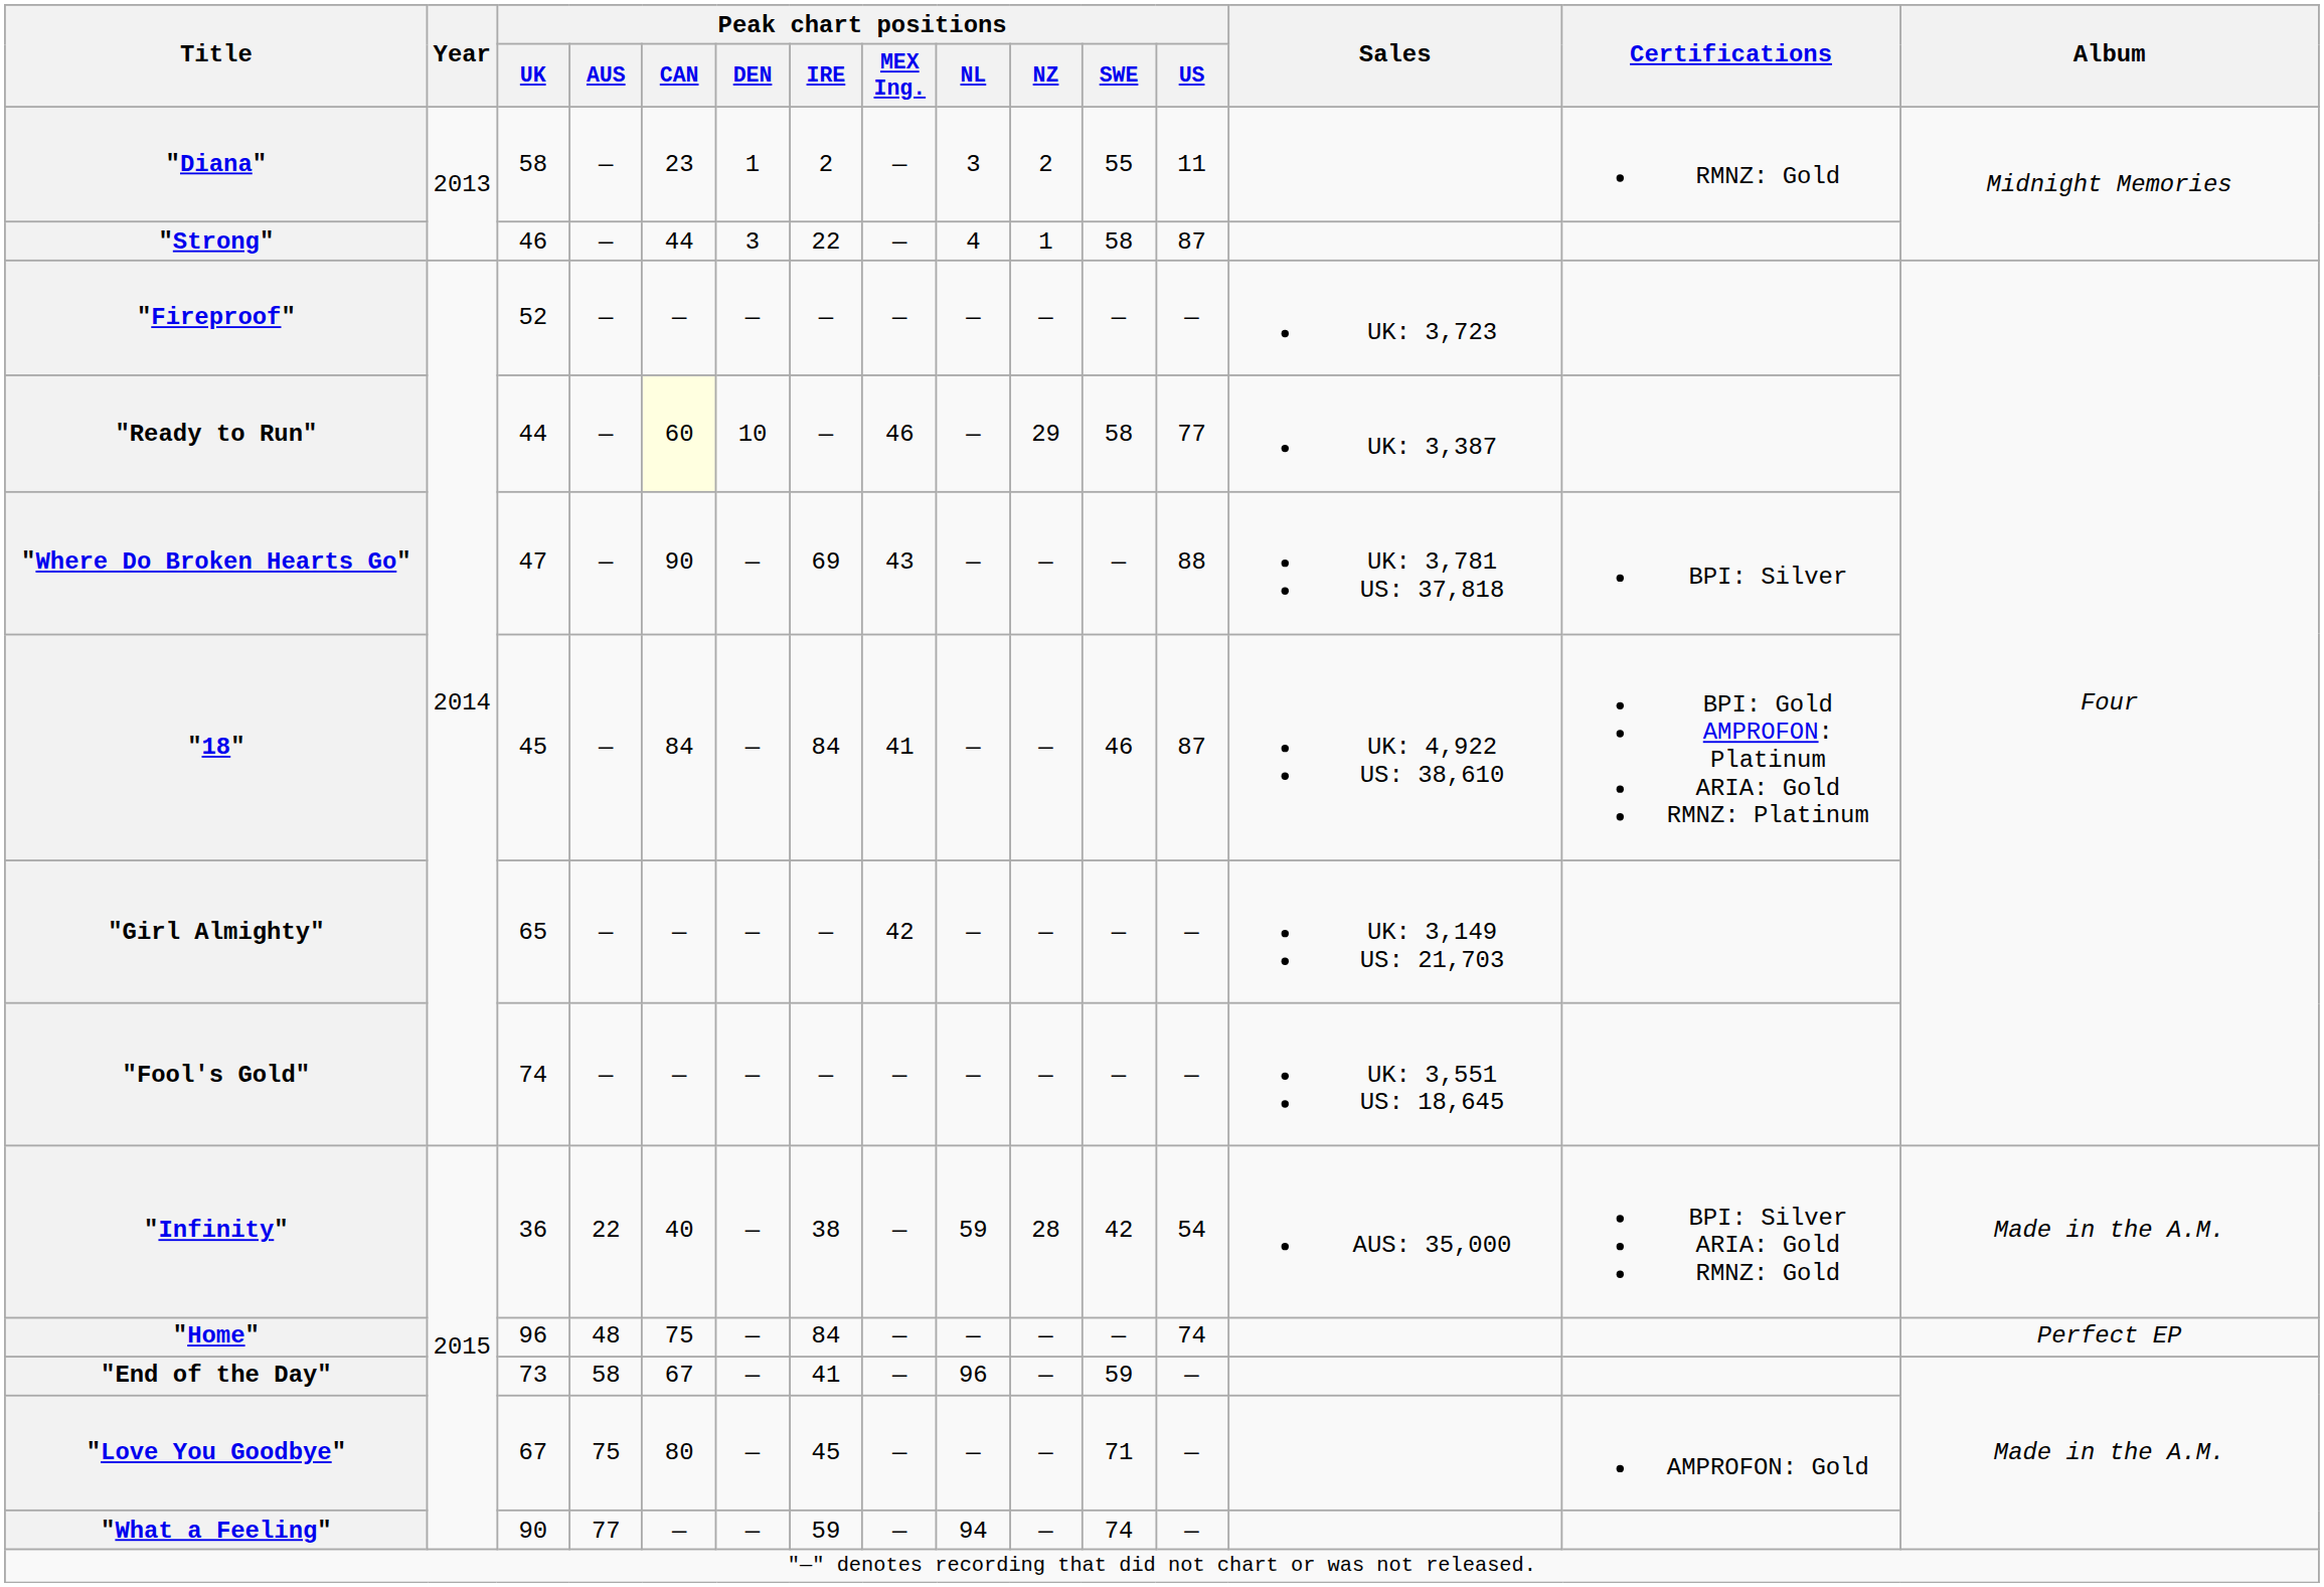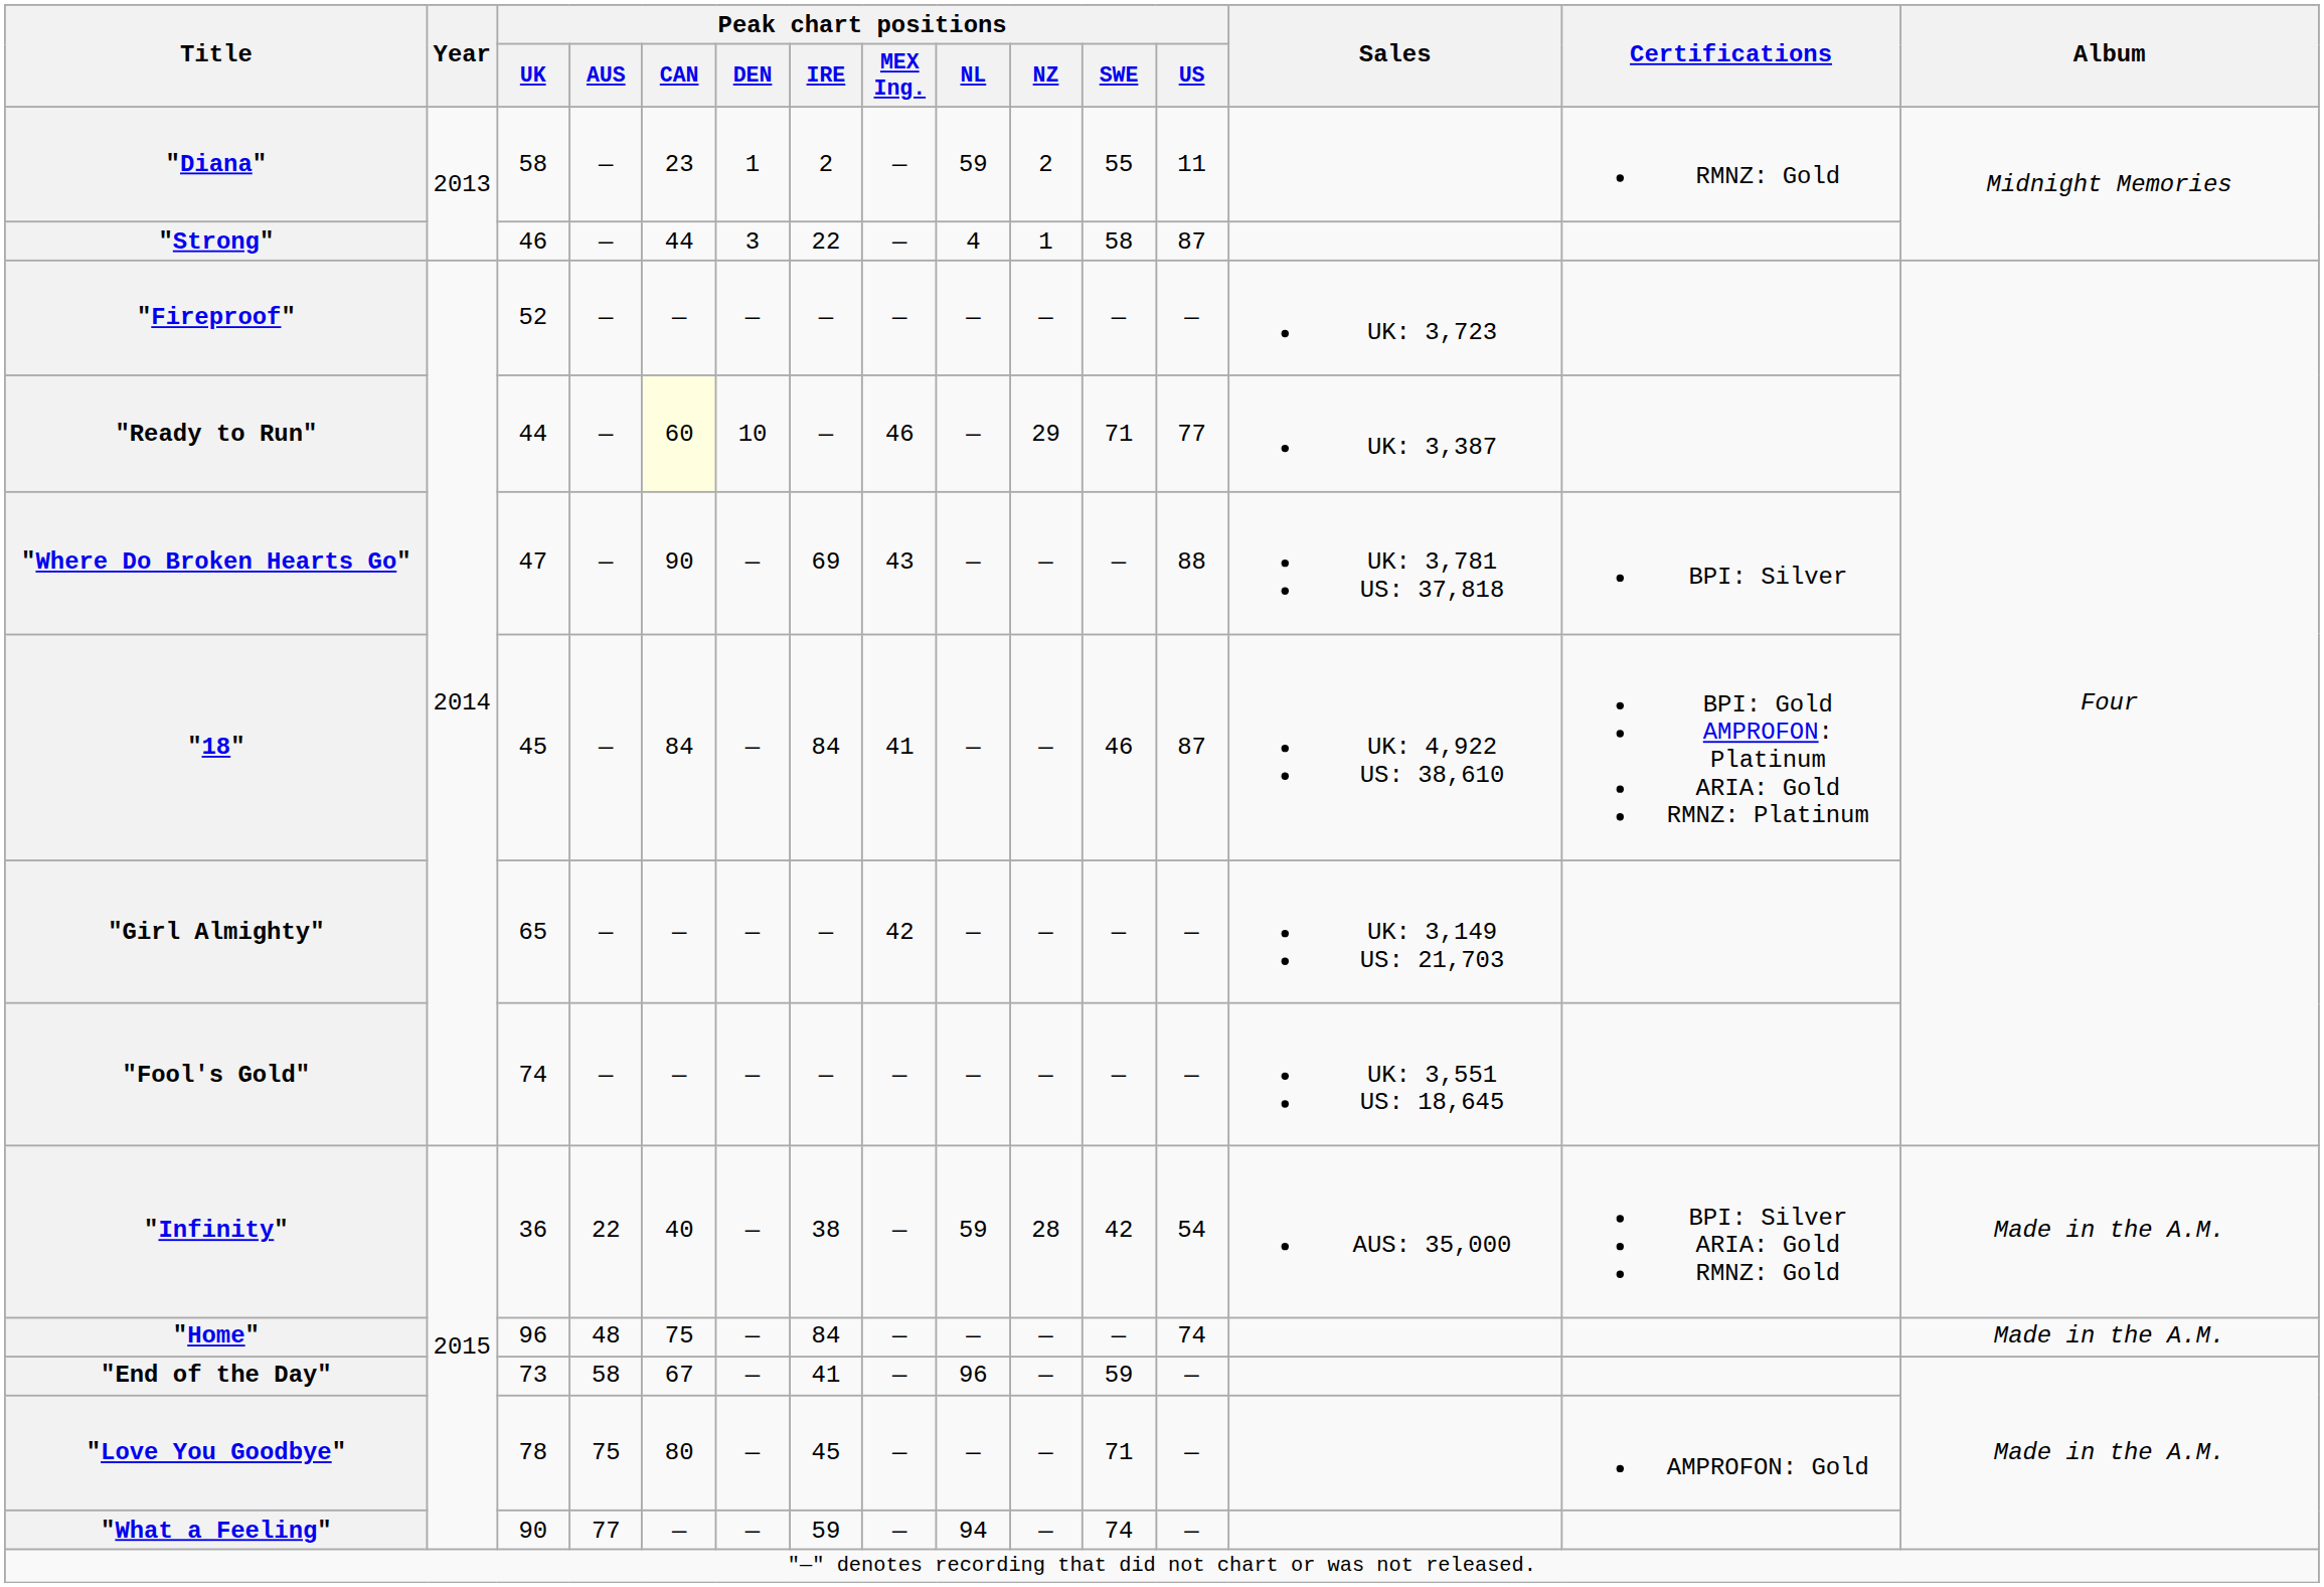"Diana" | Peak chart positions / NL: 3 -> 59
"Ready to Run" | Peak chart positions / SWE: 58 -> 71
"Home" | Album: Perfect EP -> Made in the A.M.
"Love You Goodbye" | Peak chart positions / UK: 67 -> 78
